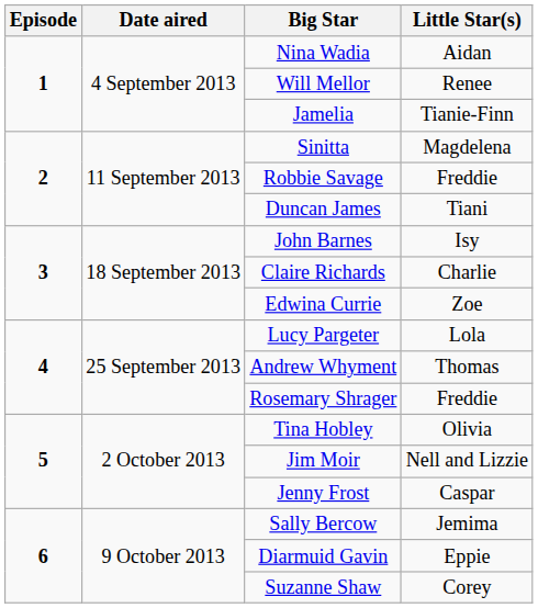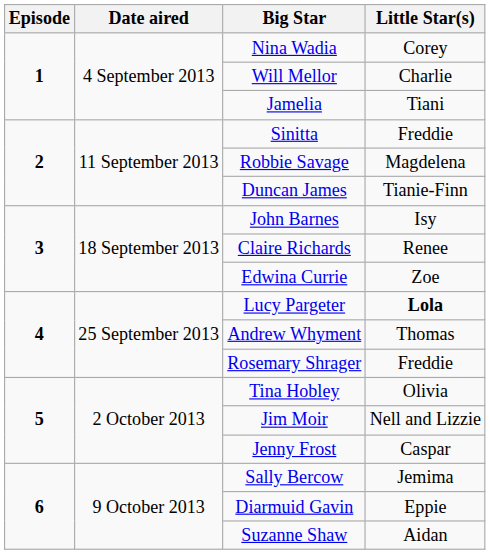Nina Wadia | Little Star(s): Aidan -> Corey
Will Mellor | Little Star(s): Renee -> Charlie
Jamelia | Little Star(s): Tianie-Finn -> Tiani
Sinitta | Little Star(s): Magdelena -> Freddie
Robbie Savage | Little Star(s): Freddie -> Magdelena
Duncan James | Little Star(s): Tiani -> Tianie-Finn
Claire Richards | Little Star(s): Charlie -> Renee
Lucy Pargeter | Little Star(s): normal -> bold
Suzanne Shaw | Little Star(s): Corey -> Aidan
